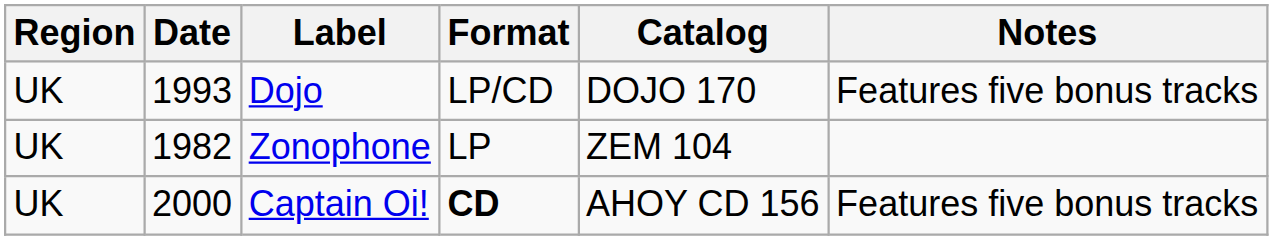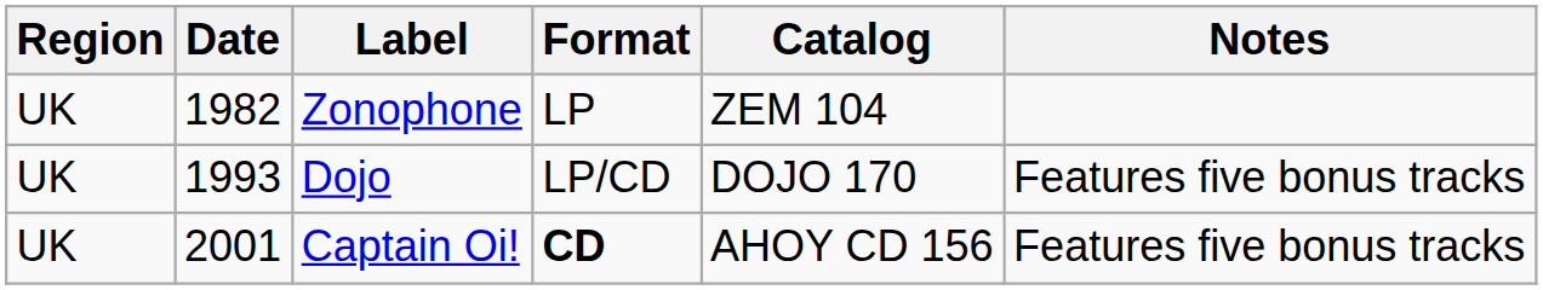rows swapped: Zonophone <-> Dojo
Captain Oi! | Date: 2000 -> 2001
